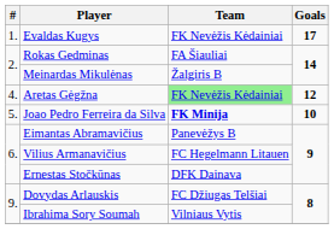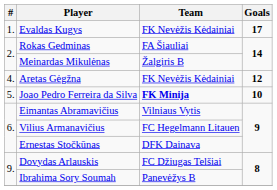Aretas Gėgžna | Team: lightgreen background -> no background
Eimantas Abramavičius | Team: Panevėžys B -> Vilniaus Vytis
Ibrahima Sory Soumah | Team: Vilniaus Vytis -> Panevėžys B
